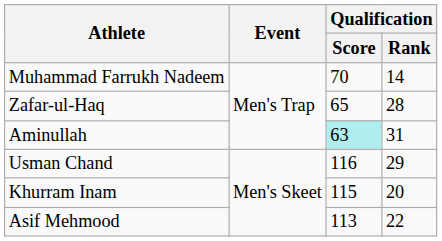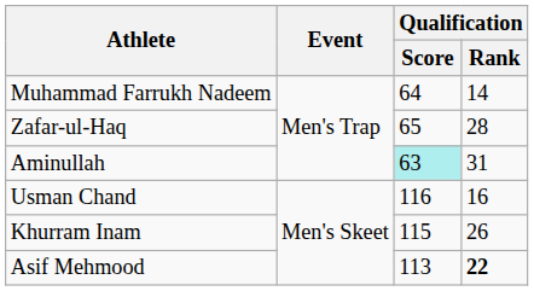Muhammad Farrukh Nadeem | Qualification / Score: 70 -> 64
Usman Chand | Qualification / Rank: 29 -> 16
Khurram Inam | Qualification / Rank: 20 -> 26
Asif Mehmood | Qualification / Rank: normal -> bold
